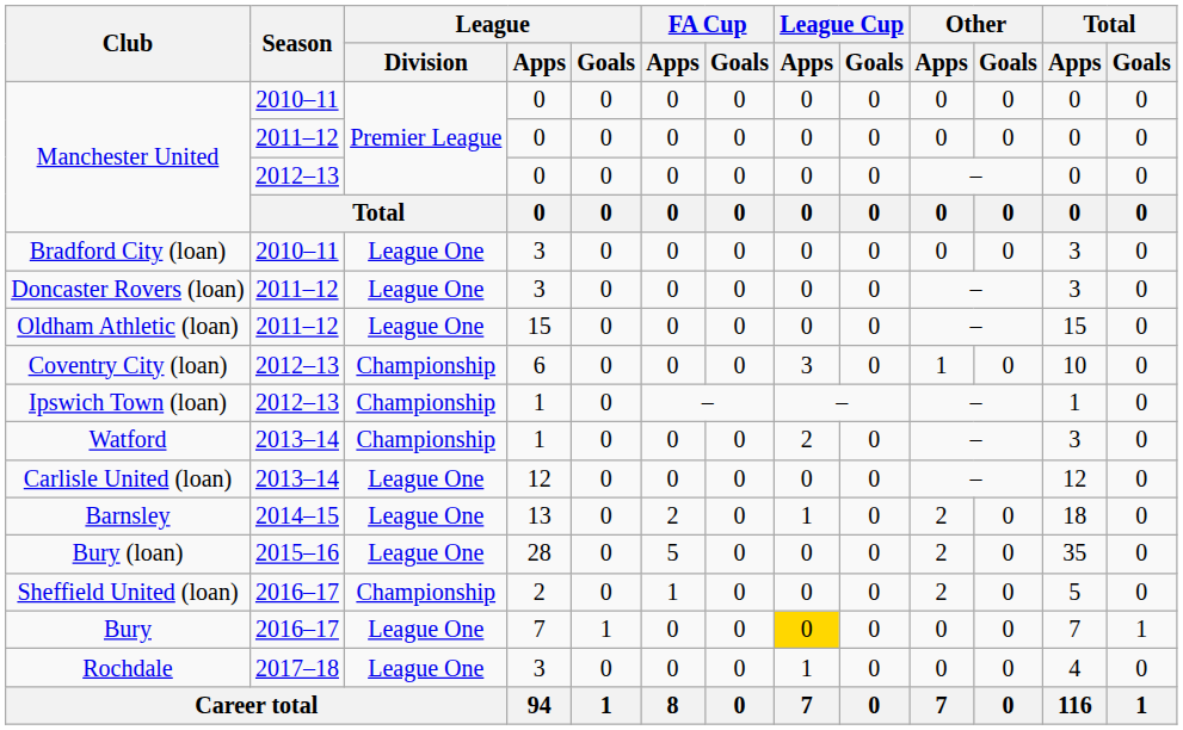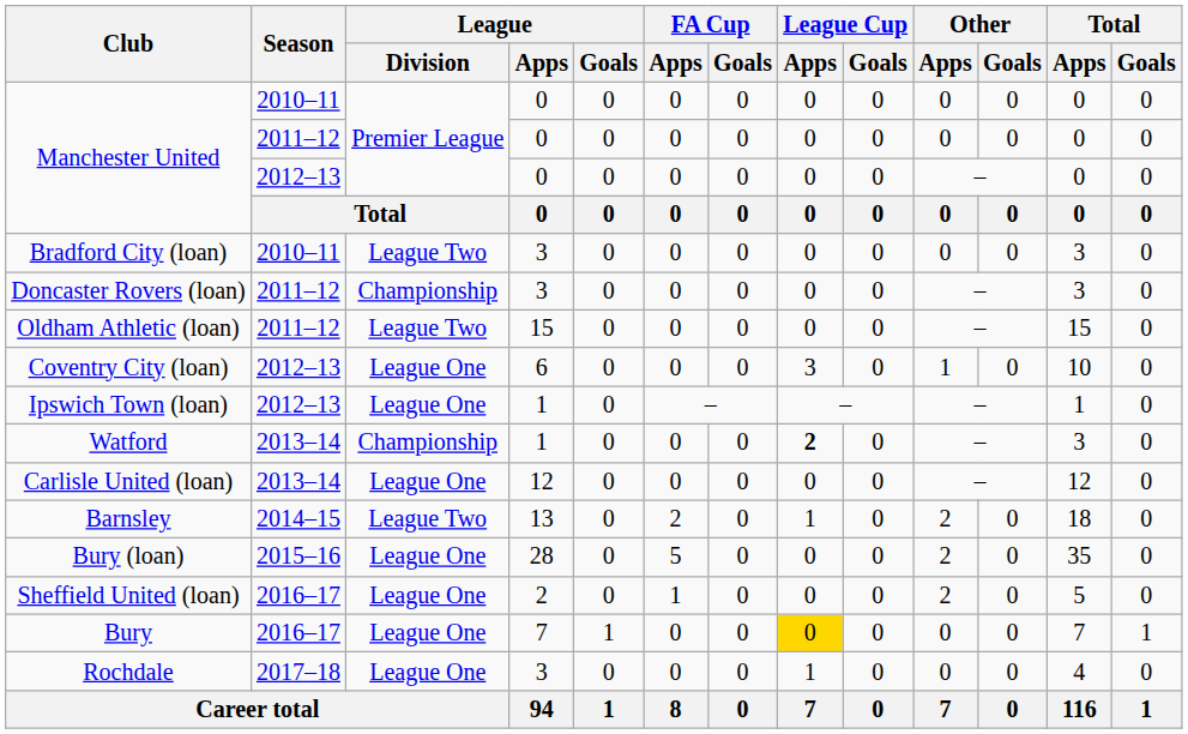Bradford City (loan) | League / Division: League One -> League Two
Doncaster Rovers (loan) | League / Division: League One -> Championship
Oldham Athletic (loan) | League / Division: League One -> League Two
Coventry City (loan) | League / Division: Championship -> League One
Ipswich Town (loan) | League / Division: Championship -> League One
Watford | League Cup / Apps: normal -> bold
Barnsley | League / Division: League One -> League Two
Sheffield United (loan) | League / Division: Championship -> League One
